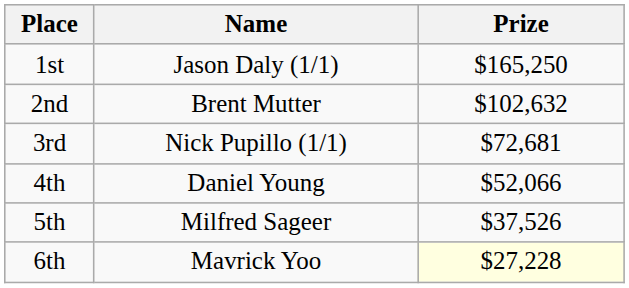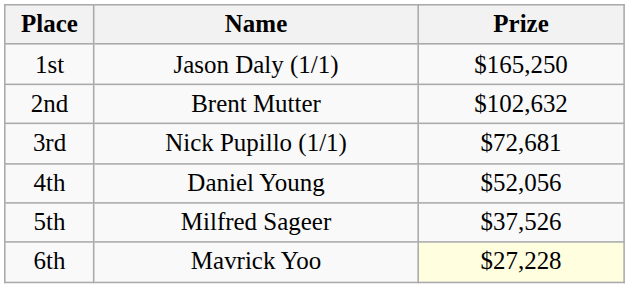4th | Prize: $52,066 -> $52,056
